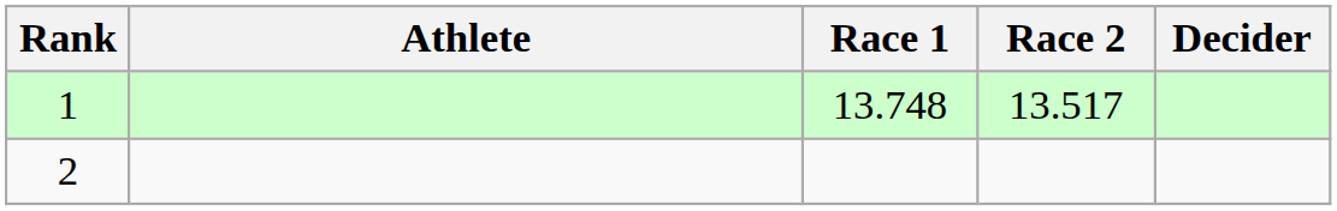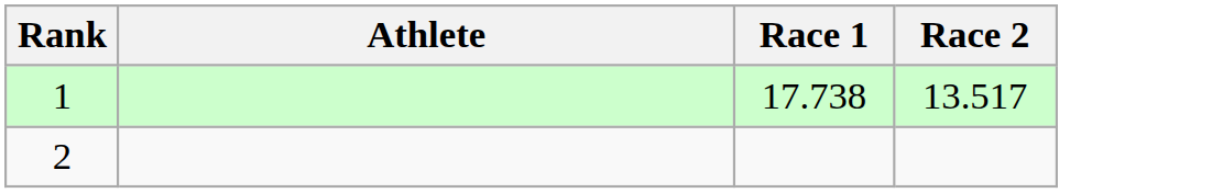- column: Decider
1 | Race 1: 13.748 -> 17.738
